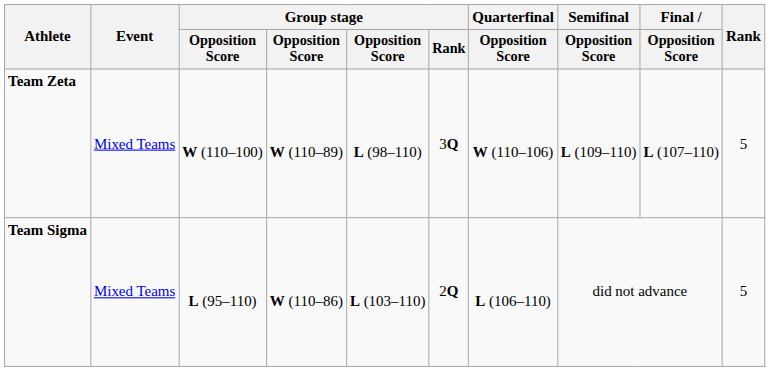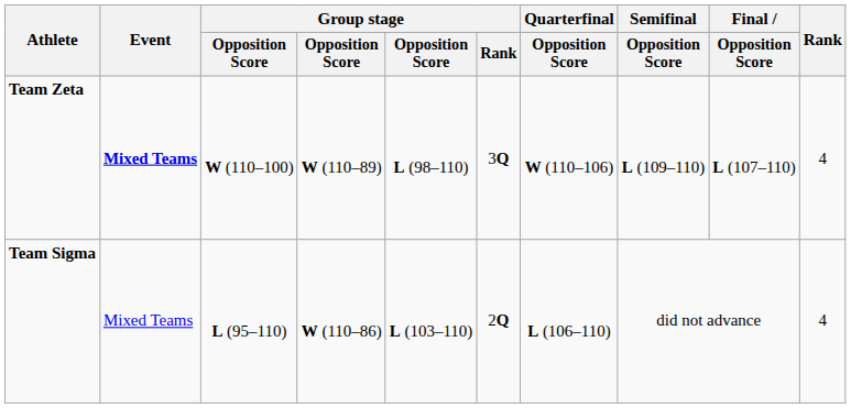Team Zeta | Event: normal -> bold
Team Zeta | Rank: 5 -> 4
Team Sigma | Rank: 5 -> 4
